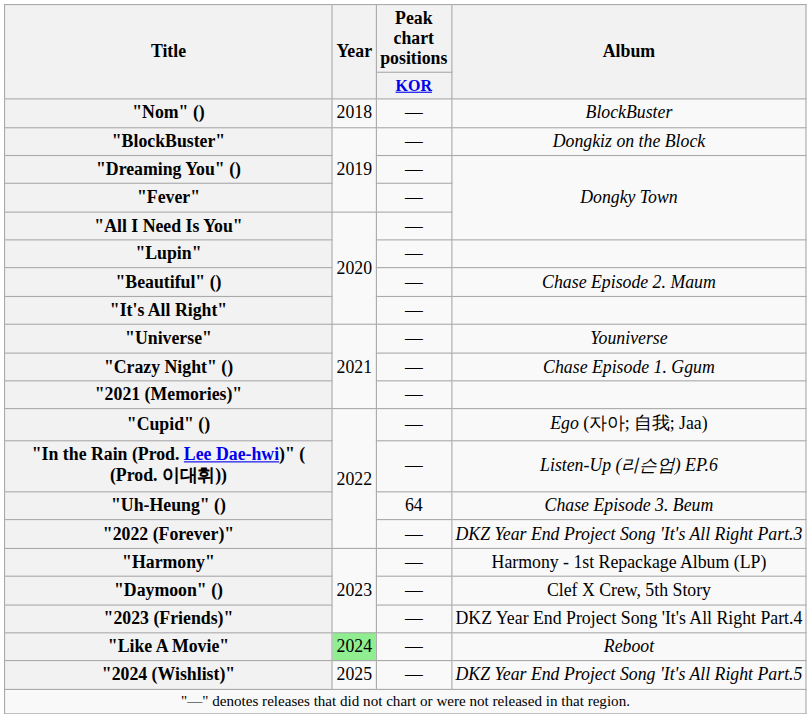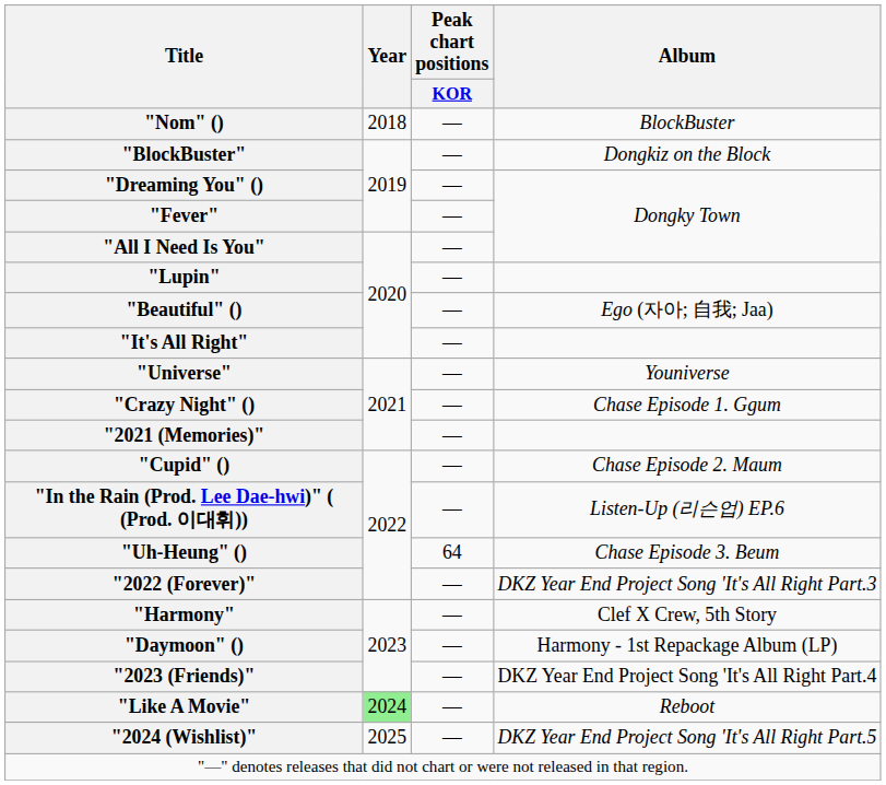"Beautiful" () | Album: Chase Episode 2. Maum -> Ego (자아; 自我; Jaa)
"Cupid" () | Album: Ego (자아; 自我; Jaa) -> Chase Episode 2. Maum
"Harmony" | Album: Harmony - 1st Repackage Album (LP) -> Clef X Crew, 5th Story
"Daymoon" () | Album: Clef X Crew, 5th Story -> Harmony - 1st Repackage Album (LP)
